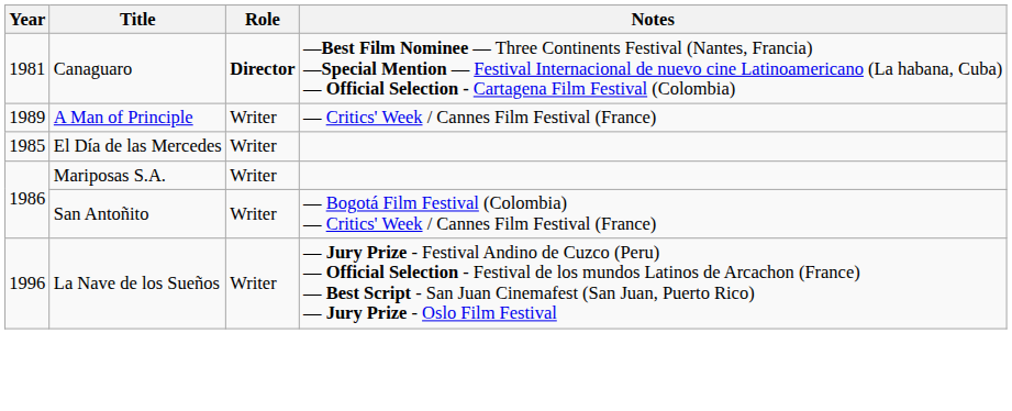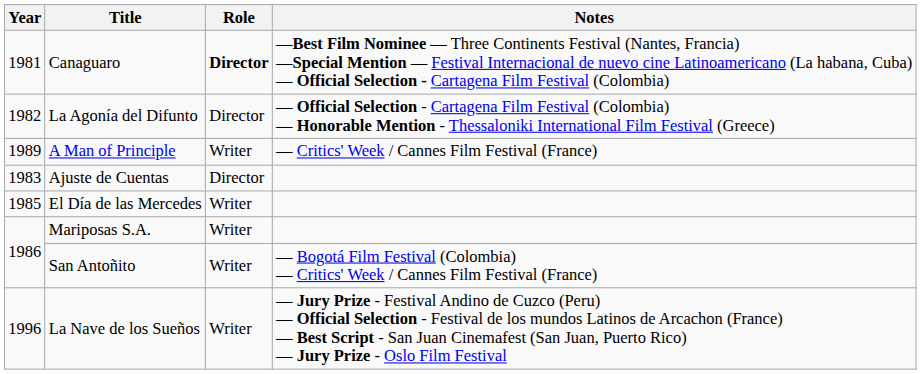+ row: 1982 | La Agonía del Difunto | Director | — Official Selection - Cartagena Film Festival (Colombia) — Honorable Mention - Thessaloniki International Film Festival (Greece)
+ row: 1983 | Ajuste de Cuentas | Director
